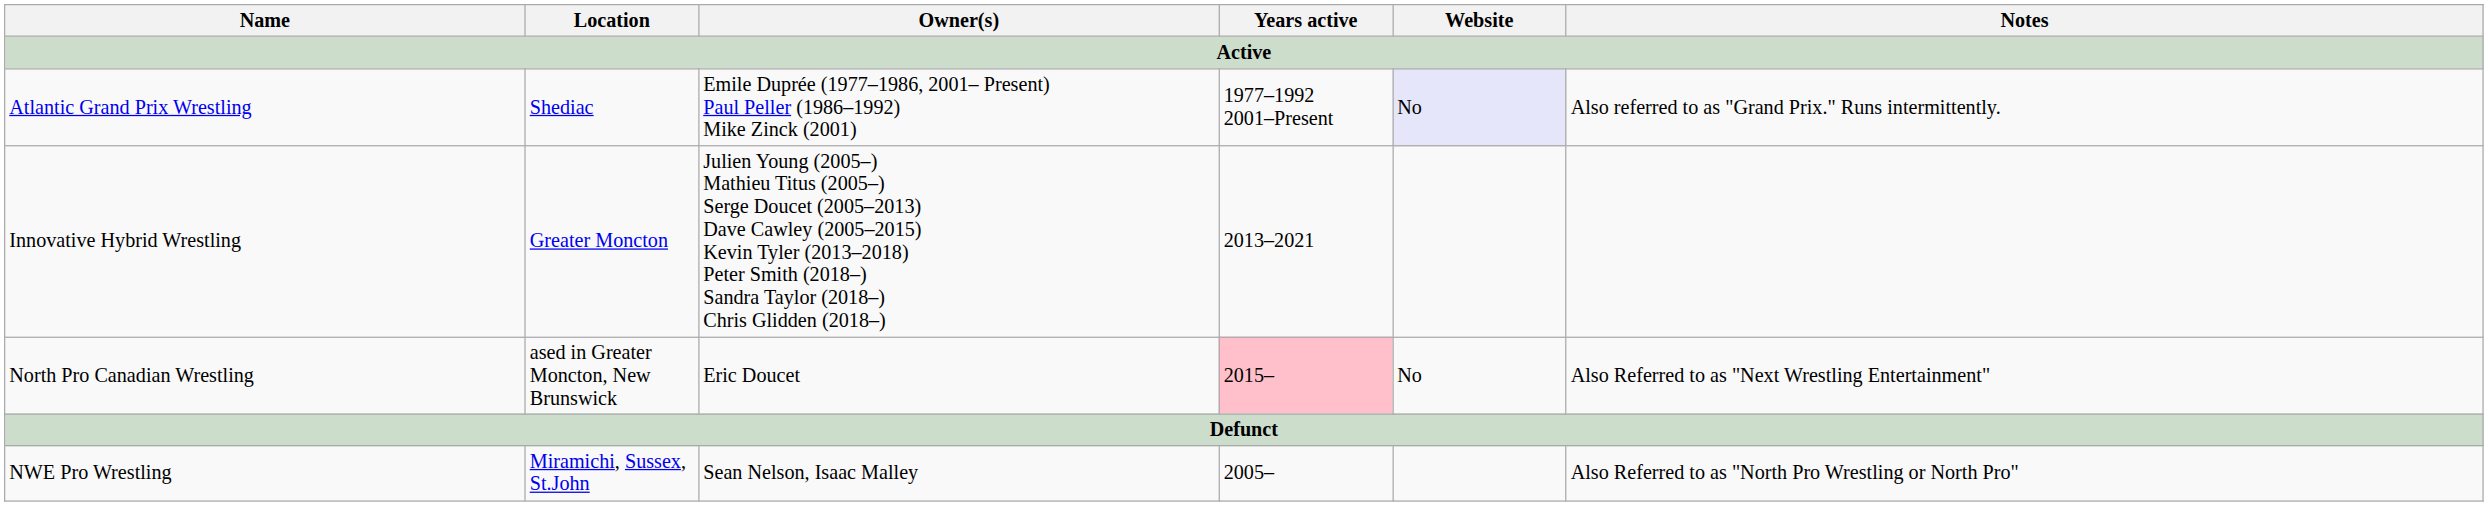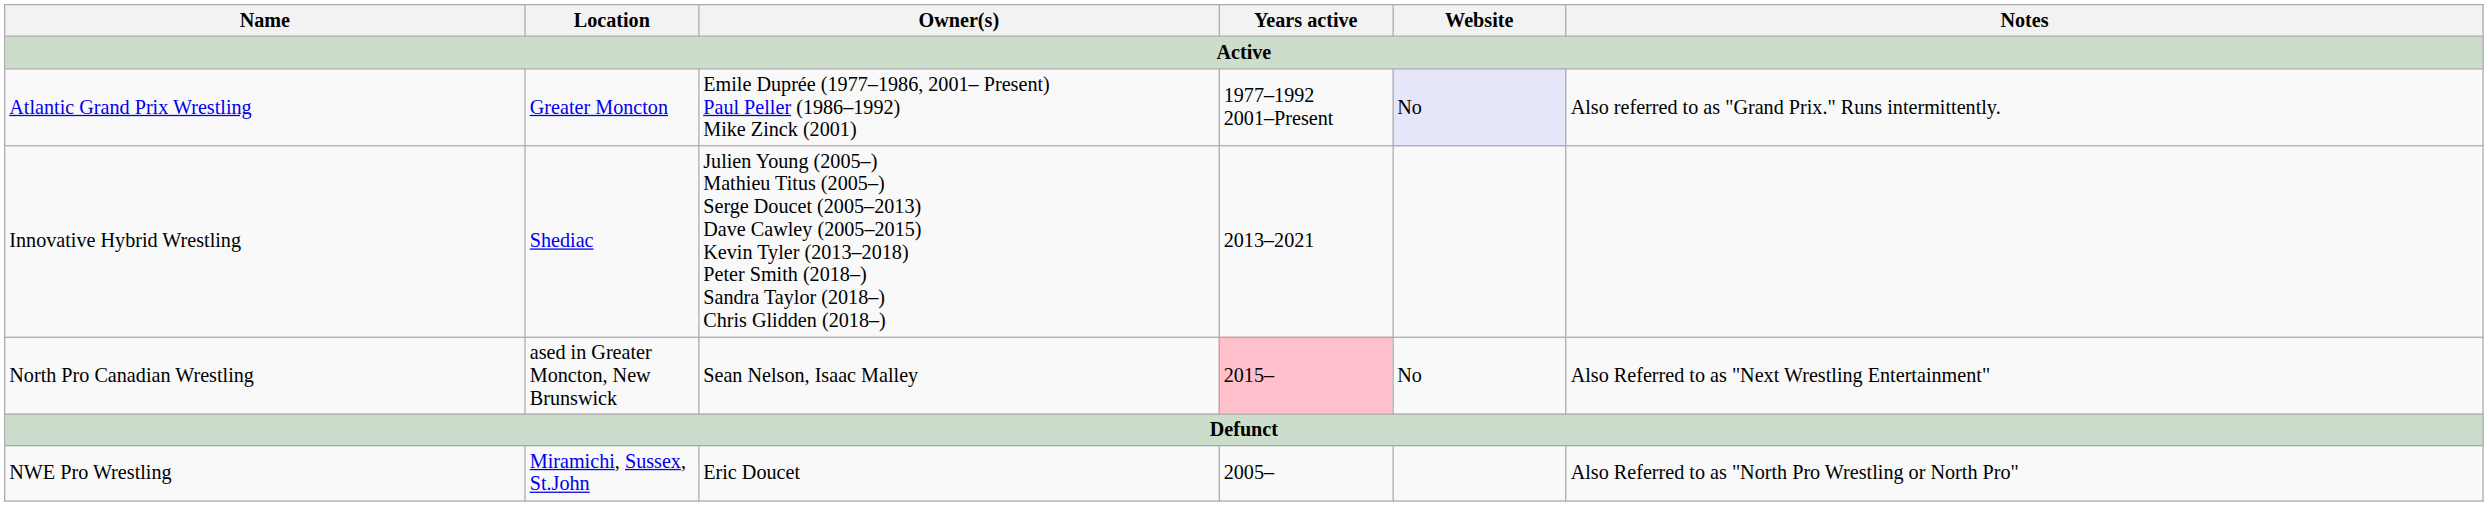Atlantic Grand Prix Wrestling | Location: Shediac -> Greater Moncton
Innovative Hybrid Wrestling | Location: Greater Moncton -> Shediac
North Pro Canadian Wrestling | Owner(s): Eric Doucet -> Sean Nelson, Isaac Malley
NWE Pro Wrestling | Owner(s): Sean Nelson, Isaac Malley -> Eric Doucet
